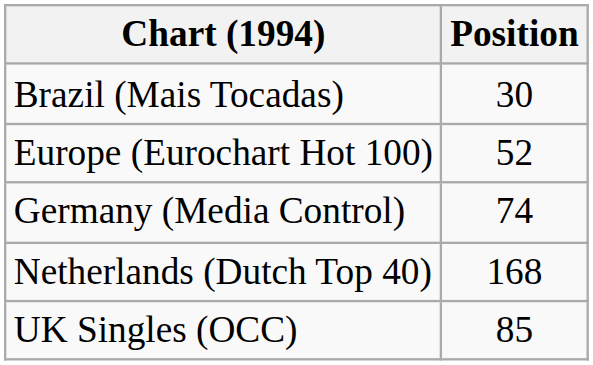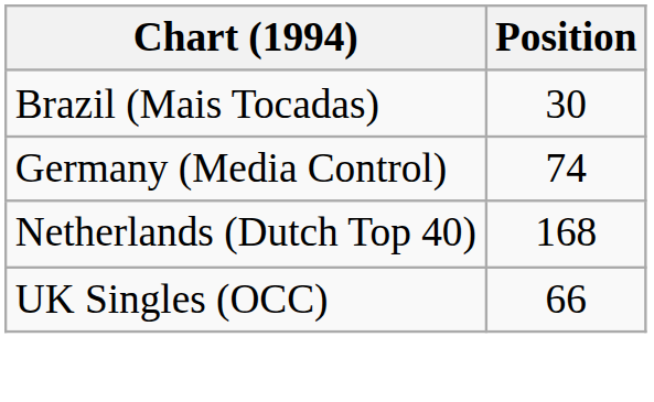- row: Europe (Eurochart Hot 100) | 52
UK Singles (OCC) | Position: 85 -> 66
